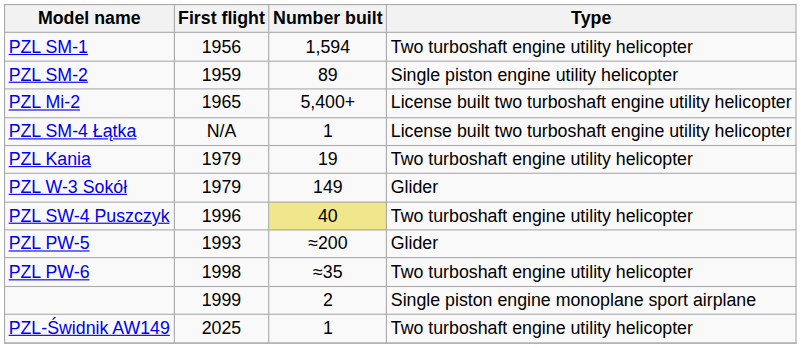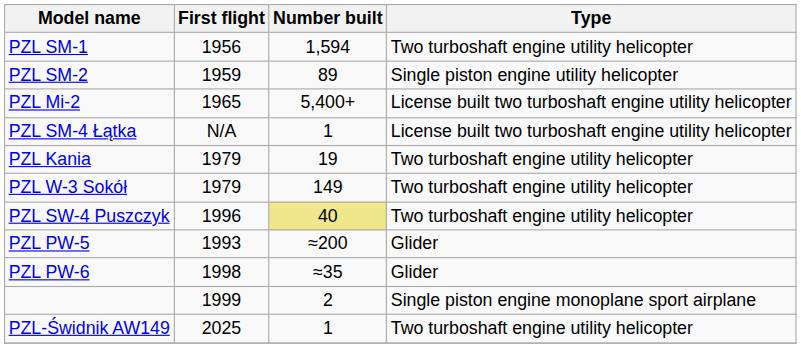PZL W-3 Sokół | Type: Glider -> Two turboshaft engine utility helicopter
PZL PW-6 | Type: Two turboshaft engine utility helicopter -> Glider
